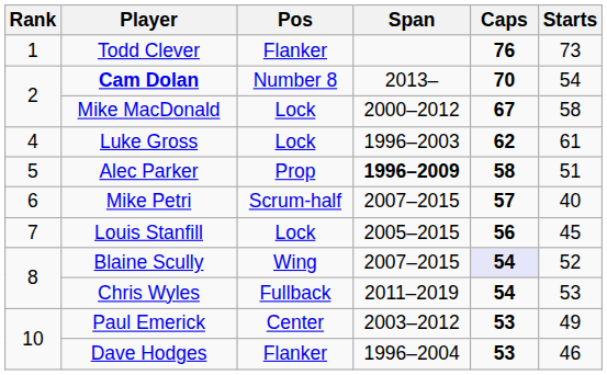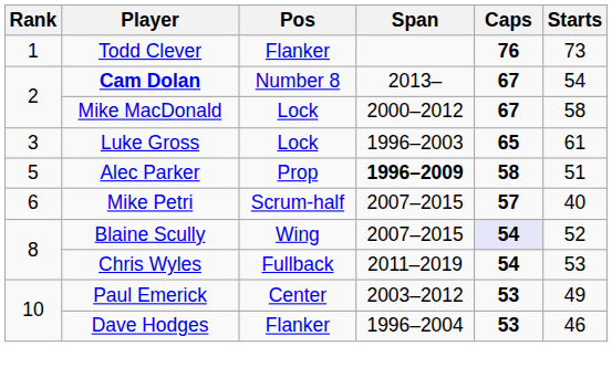Cam Dolan | Caps: 70 -> 67
Luke Gross | Rank: 4 -> 3
Luke Gross | Caps: 62 -> 65
- row: 7 | Louis Stanfill | Lock | 2005–2015 | 56 | 45
